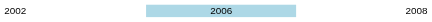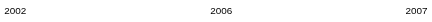2002 | column 3: lightblue background -> no background
2002 | column 5: 2008 -> 2007
